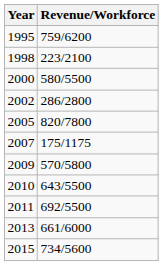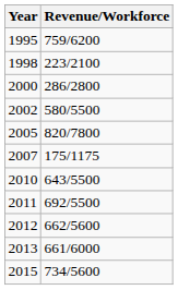2000 | Revenue/Workforce: 580/5500 -> 286/2800
2002 | Revenue/Workforce: 286/2800 -> 580/5500
- row: 2009 | 570/5800
+ row: 2012 | 662/5600
